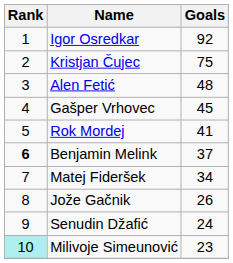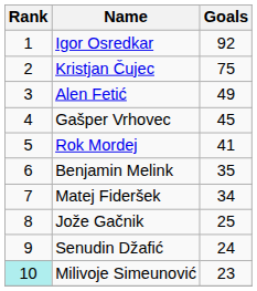Alen Fetić | Goals: 48 -> 49
Benjamin Melink | Rank: bold -> normal
Benjamin Melink | Goals: 37 -> 35
Jože Gačnik | Goals: 26 -> 25
